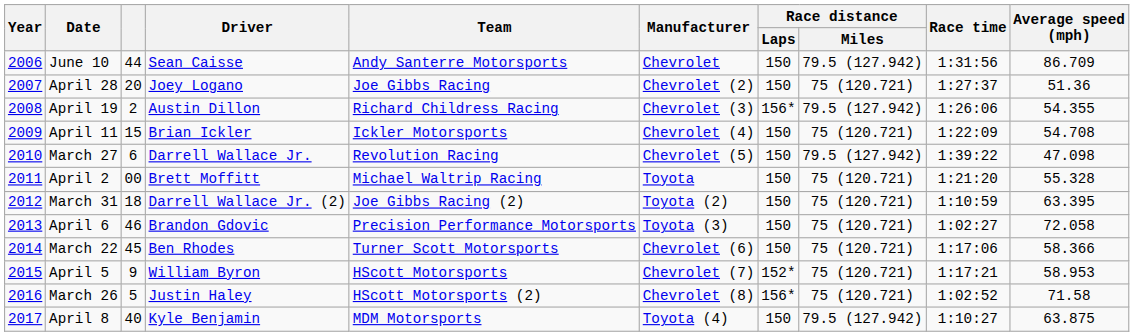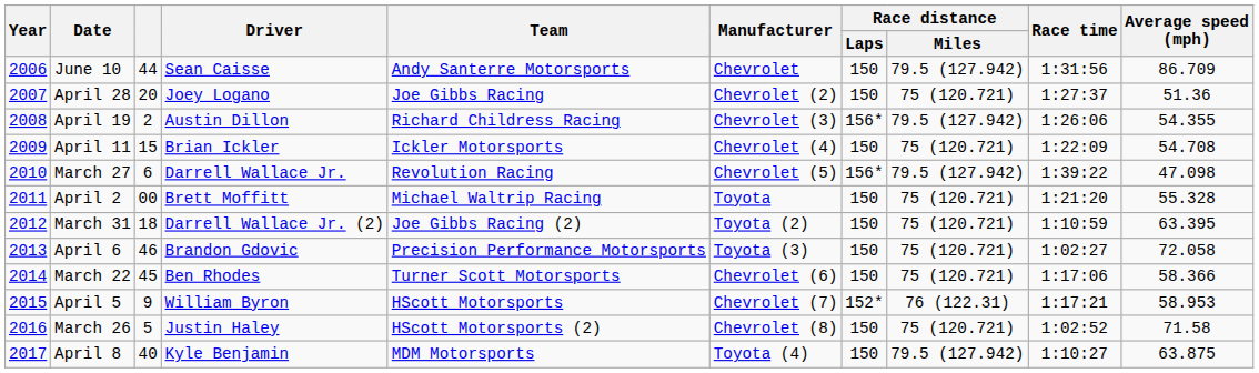March 27 | Race distance / Laps: 150 -> 156*
April 5 | Race distance / Miles: 75 (120.721) -> 76 (122.31)
March 26 | Race distance / Laps: 156* -> 150
